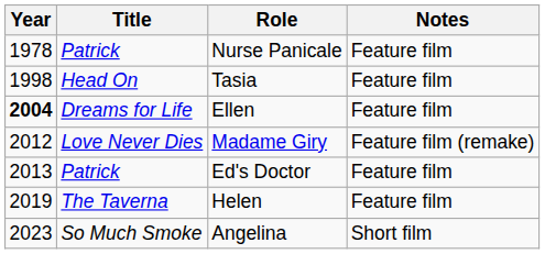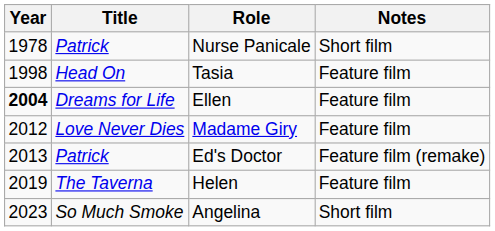Nurse Panicale | Notes: Feature film -> Short film
Madame Giry | Notes: Feature film (remake) -> Feature film
Ed's Doctor | Notes: Feature film -> Feature film (remake)
